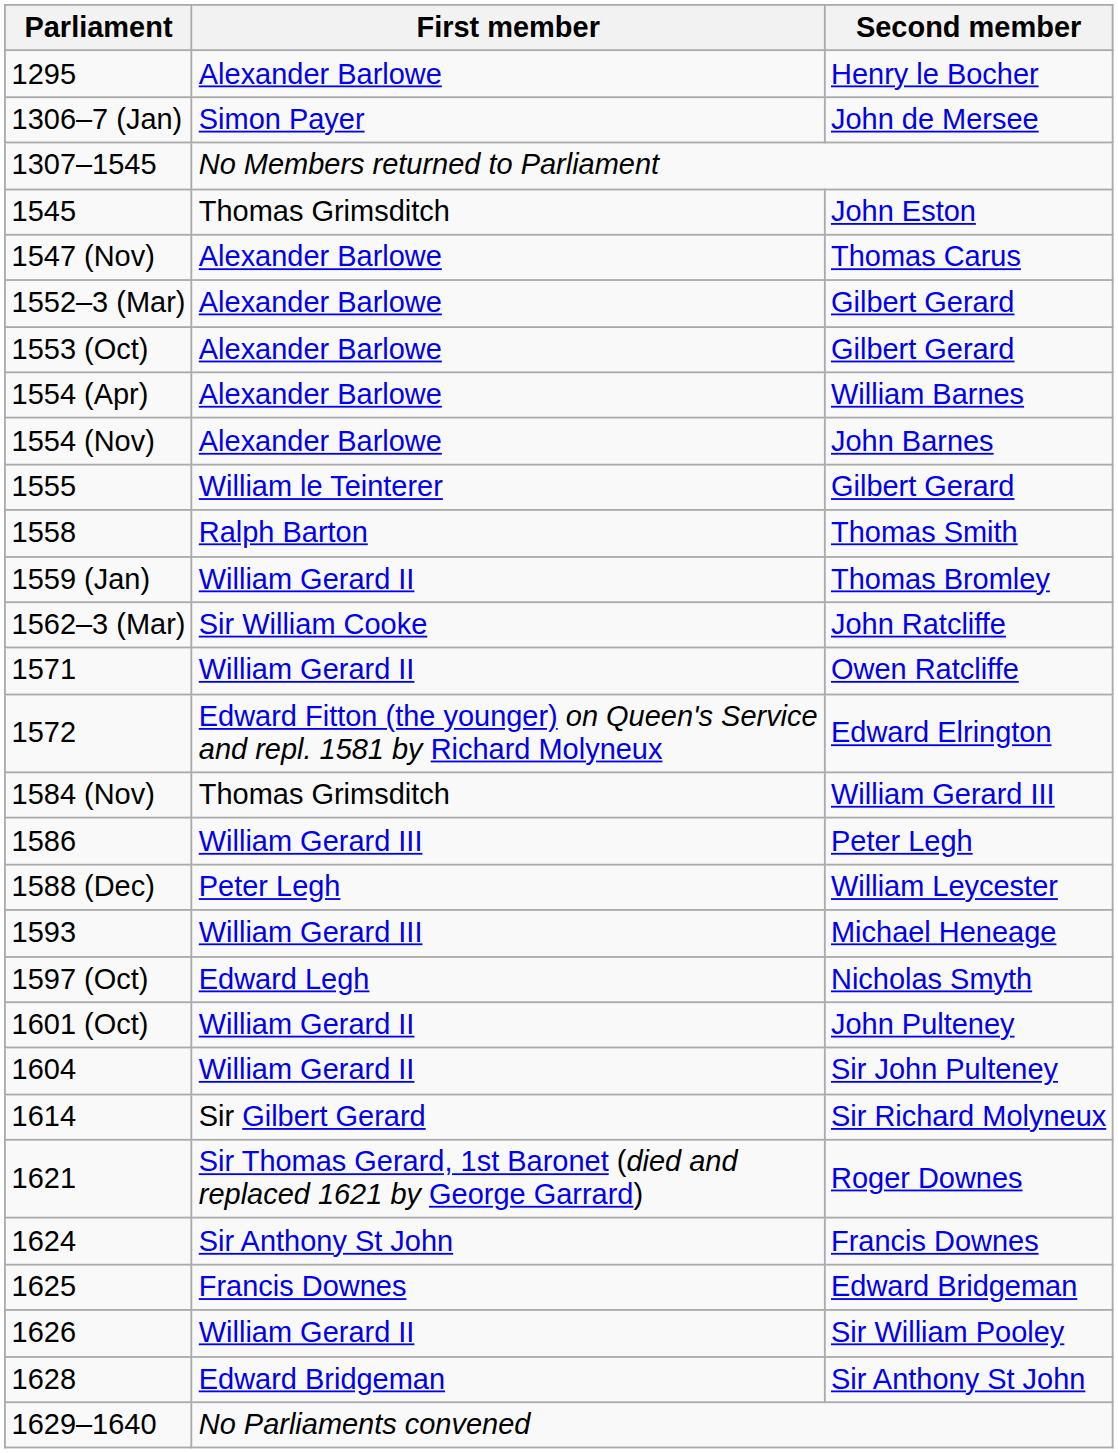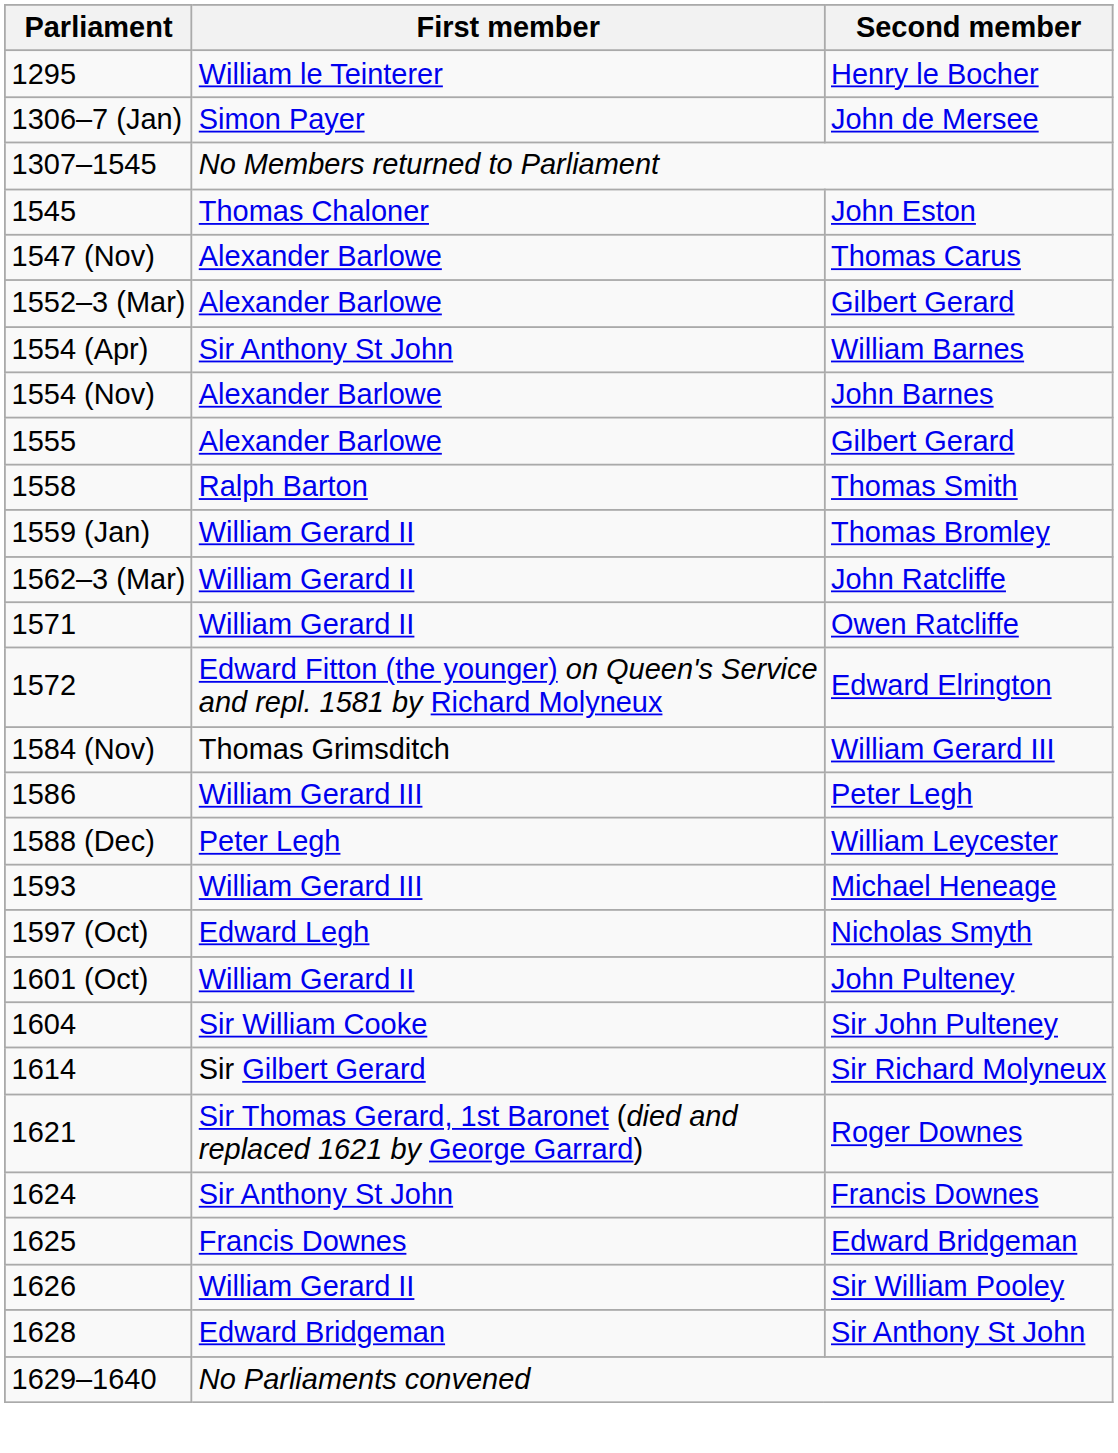Henry le Bocher | First member: Alexander Barlowe -> William le Teinterer
John Eston | First member: Thomas Grimsditch -> Thomas Chaloner
- row: 1553 (Oct) | Alexander Barlowe | Gilbert Gerard
William Barnes | First member: Alexander Barlowe -> Sir Anthony St John
1555 / Gilbert Gerard | First member: William le Teinterer -> Alexander Barlowe
John Ratcliffe | First member: Sir William Cooke -> William Gerard II
Sir John Pulteney | First member: William Gerard II -> Sir William Cooke
